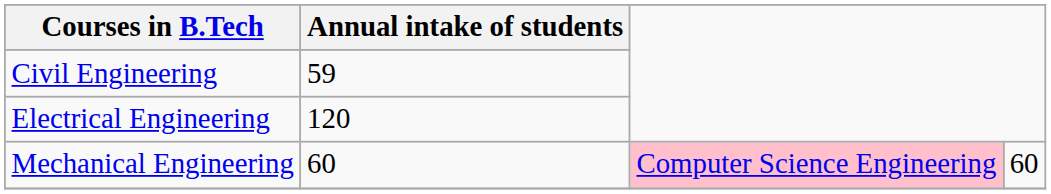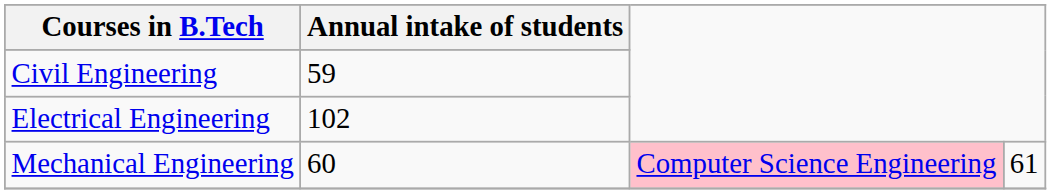Electrical Engineering | Annual intake of students: 120 -> 102
Mechanical Engineering | column 4: 60 -> 61
